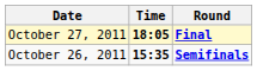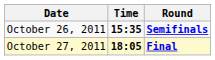rows swapped: October 26, 2011 <-> October 27, 2011
